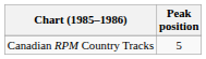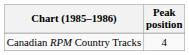Canadian RPM Country Tracks | Peak position: 5 -> 4
